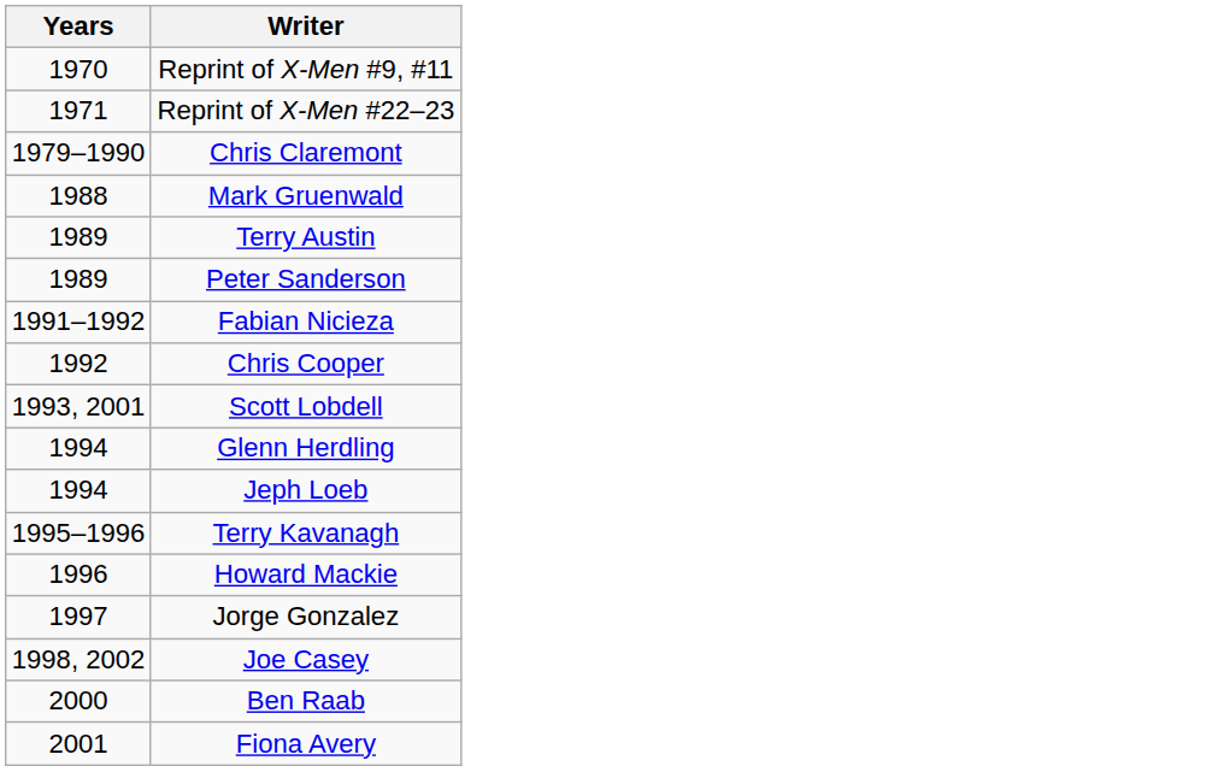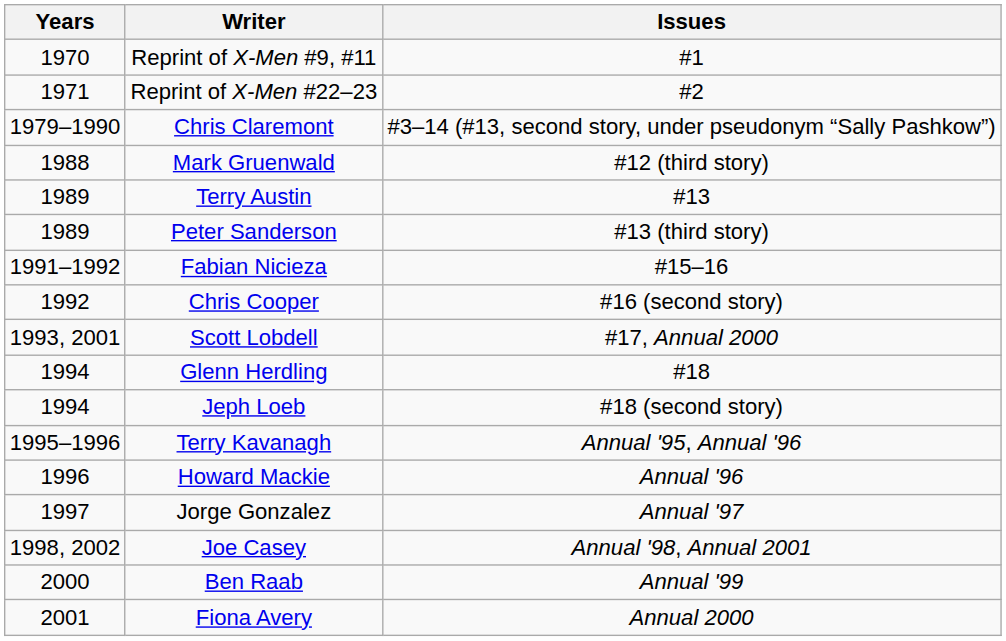+ column: Issues | #1 | #2 | #3–14 (#13, second story, under pseudonym “Sally Pashkow”) | #12 (third story) | #13 | #13 (third story) | #15–16 | #16 (second story) | #17, Annual 2000 | #18 | #18 (second story) | Annual '95, Annual '96 | Annual '96 | Annual '97 | Annual '98, Annual 2001 | Annual '99 | Annual 2000
